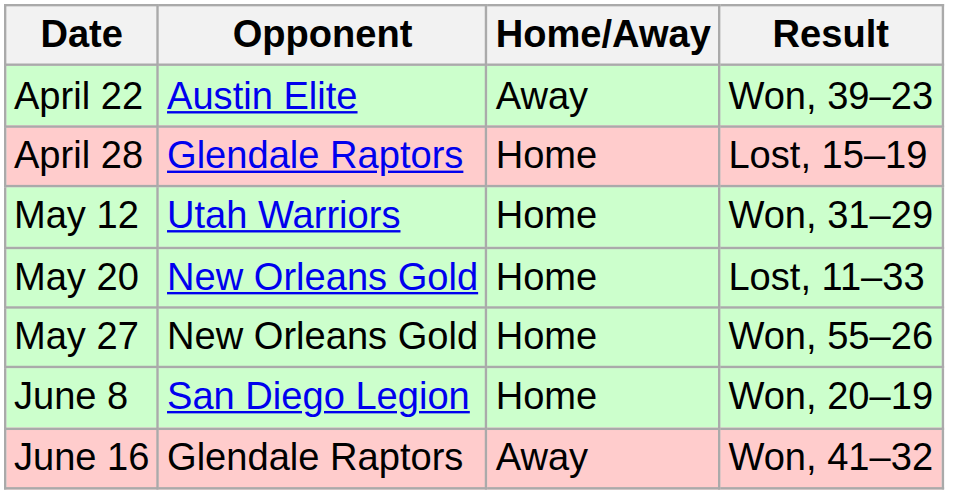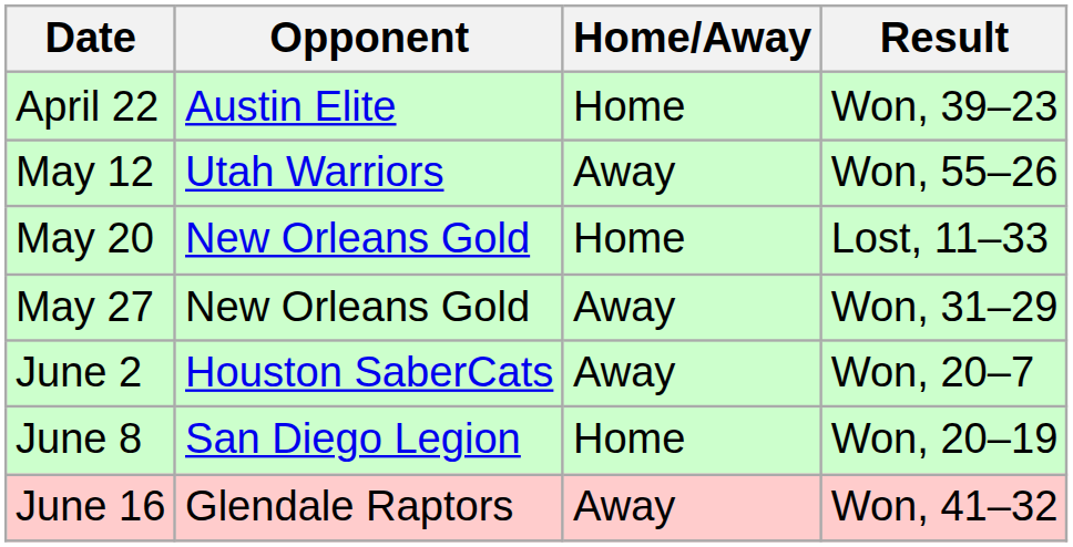April 22 | Home/Away: Away -> Home
- row: April 28 | Glendale Raptors | Home | Lost, 15–19
May 12 | Home/Away: Home -> Away
May 12 | Result: Won, 31–29 -> Won, 55–26
May 27 | Home/Away: Home -> Away
May 27 | Result: Won, 55–26 -> Won, 31–29
+ row: June 2 | Houston SaberCats | Away | Won, 20–7
